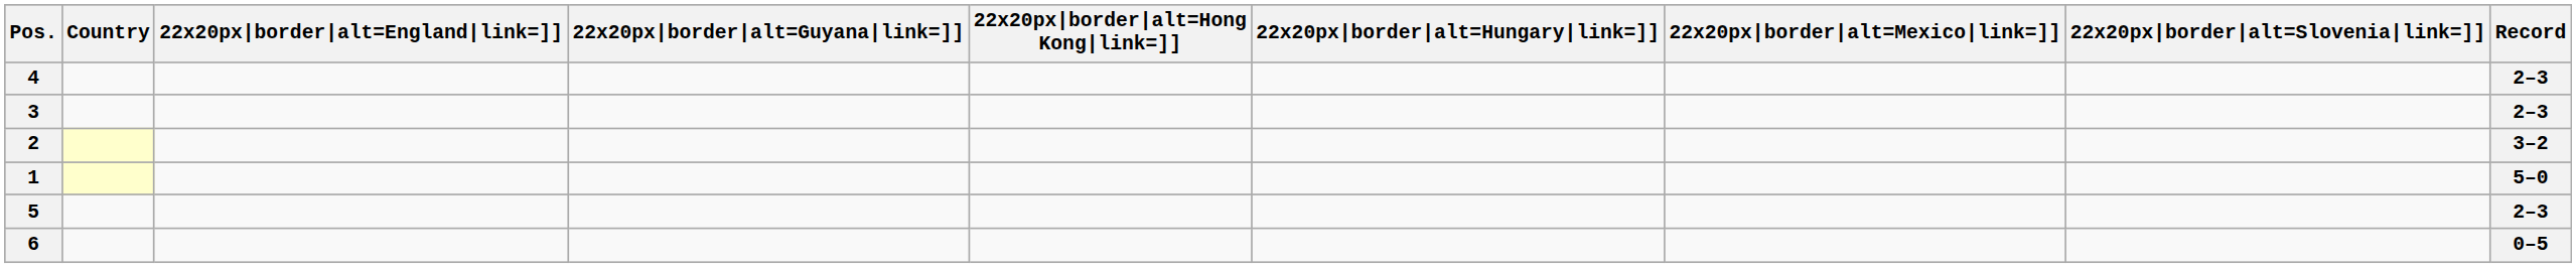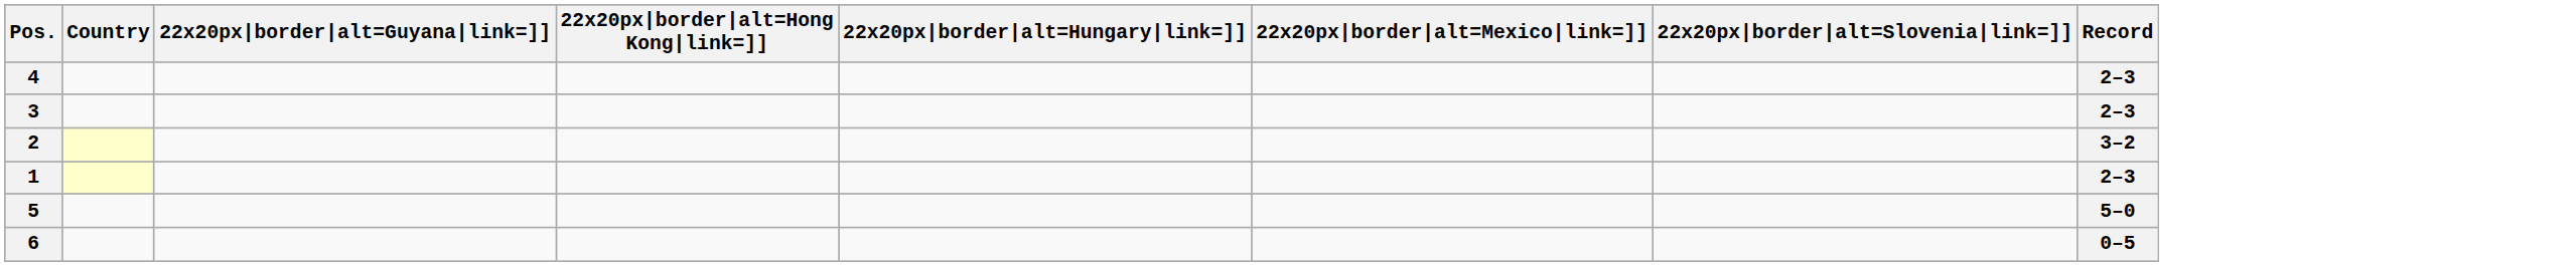- column: 22x20px|border|alt=England|link=]]
1 | Record: 5–0 -> 2–3
5 | Record: 2–3 -> 5–0
